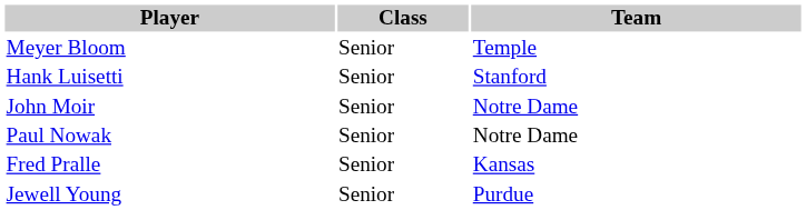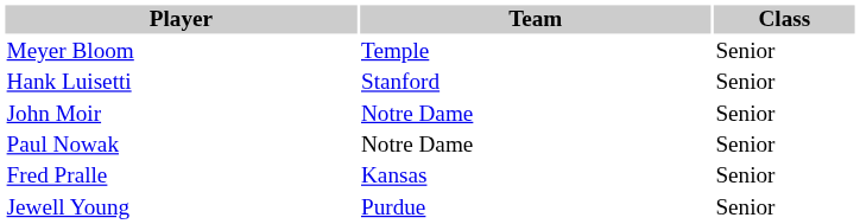columns swapped: Class <-> Team
